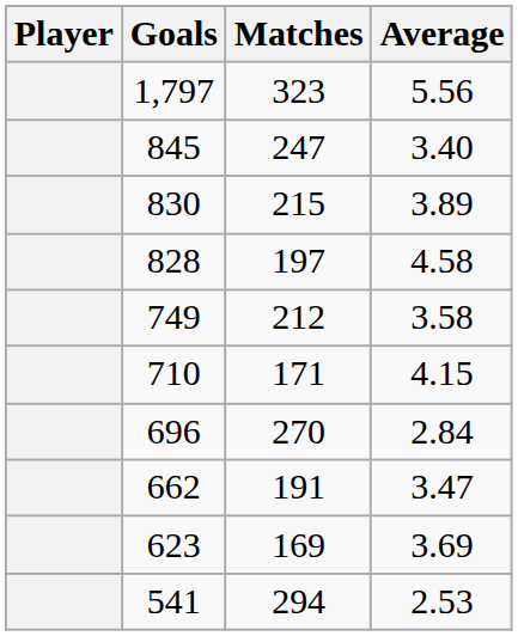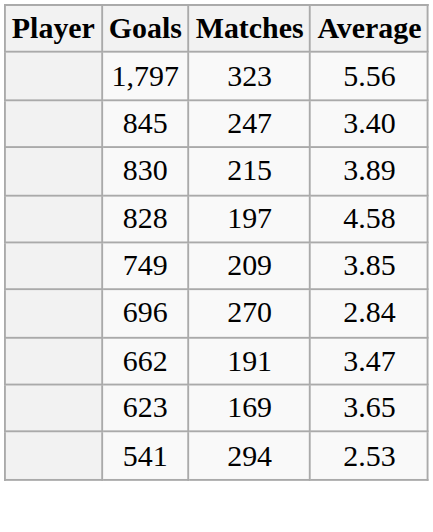749 | Matches: 212 -> 209
749 | Average: 3.58 -> 3.85
- row: 710 | 171 | 4.15
623 | Average: 3.69 -> 3.65
